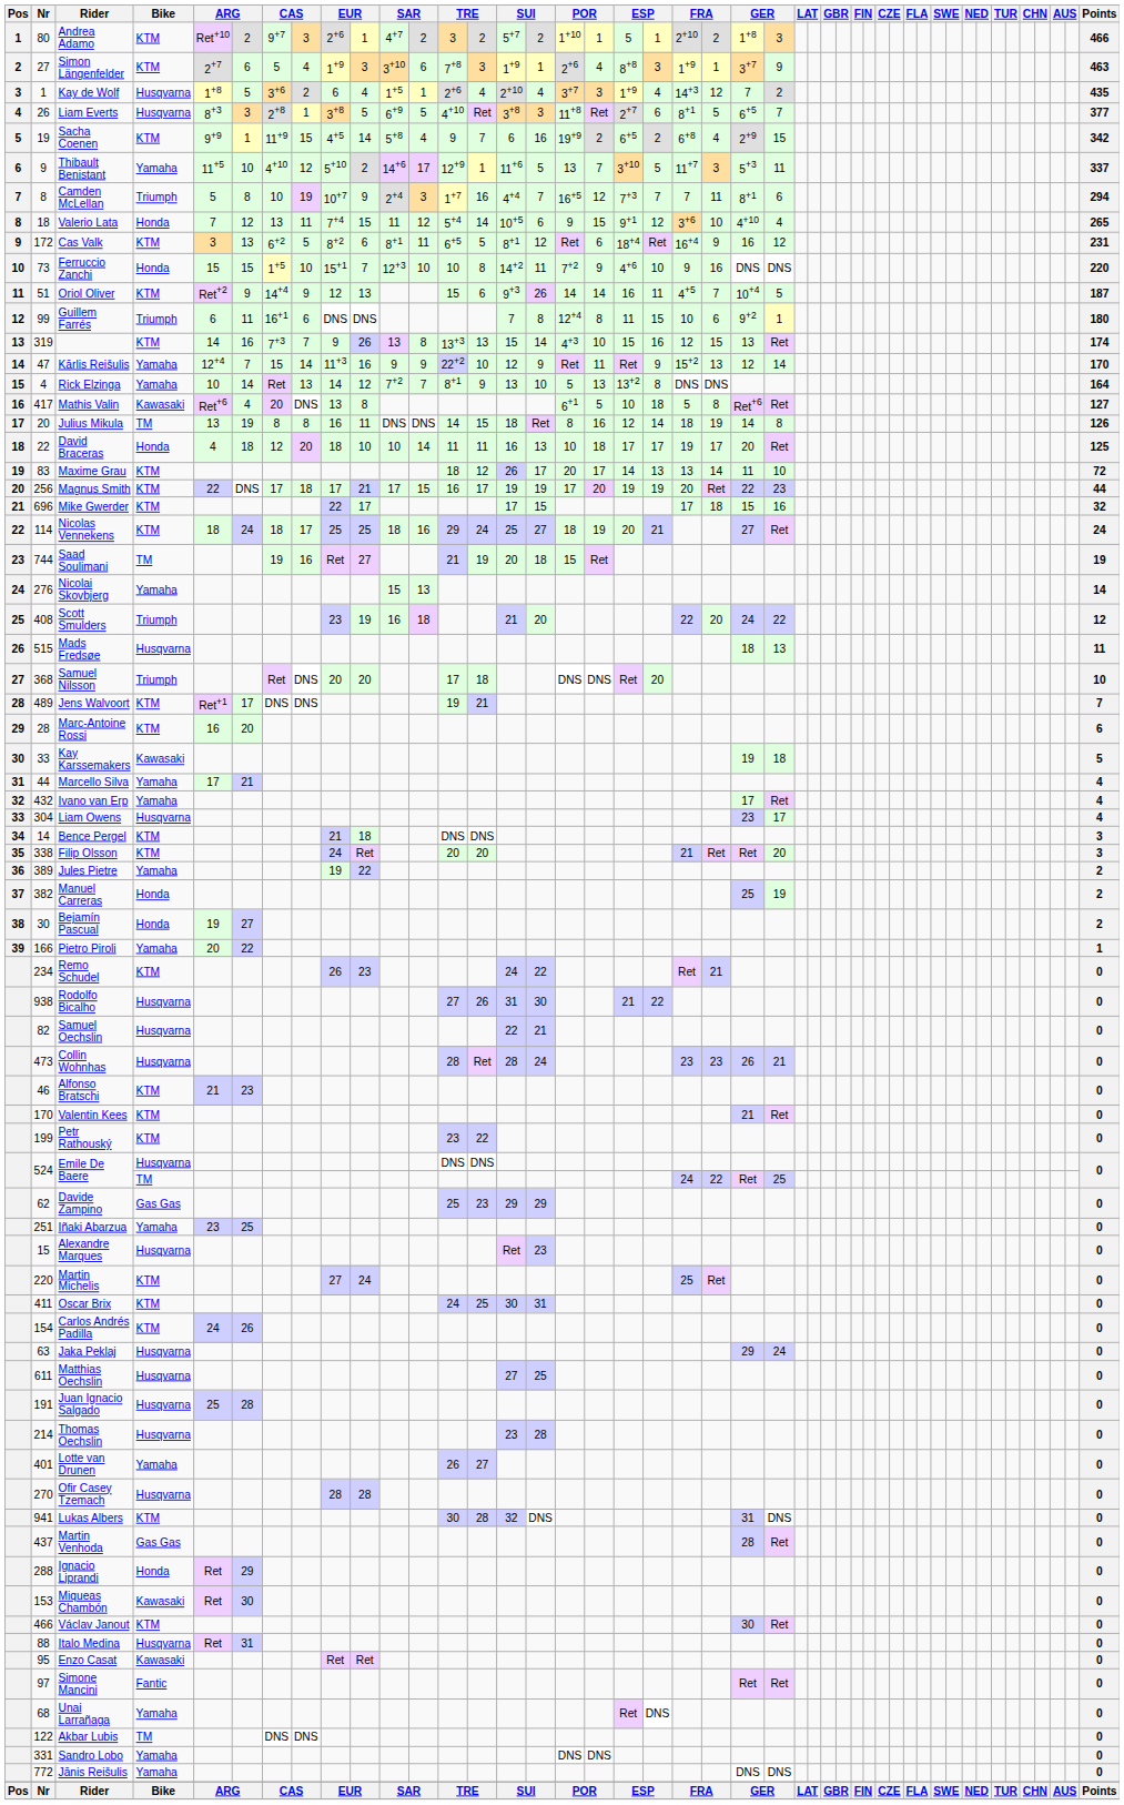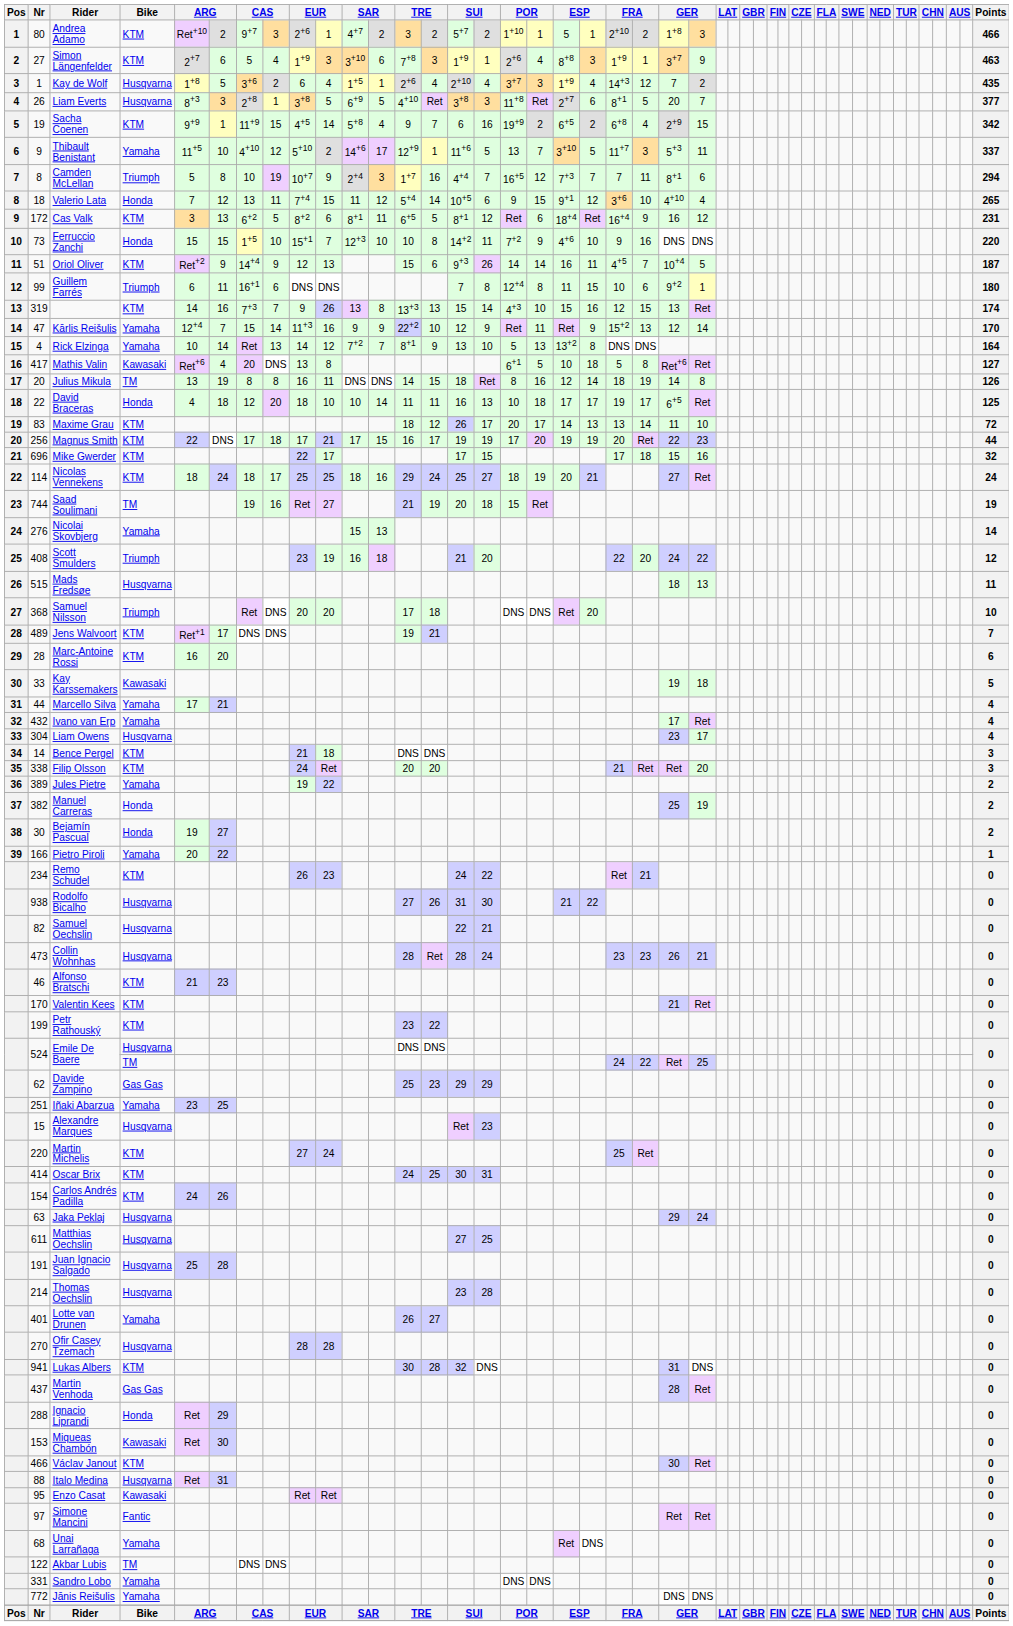Liam Everts | column 23: 6+5 -> 20
David Braceras | column 23: 20 -> 6+5
Oscar Brix | Nr: 411 -> 414
